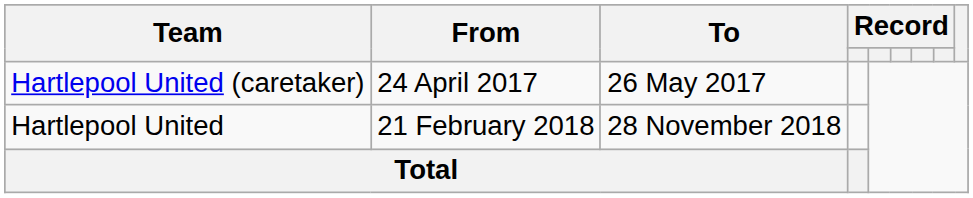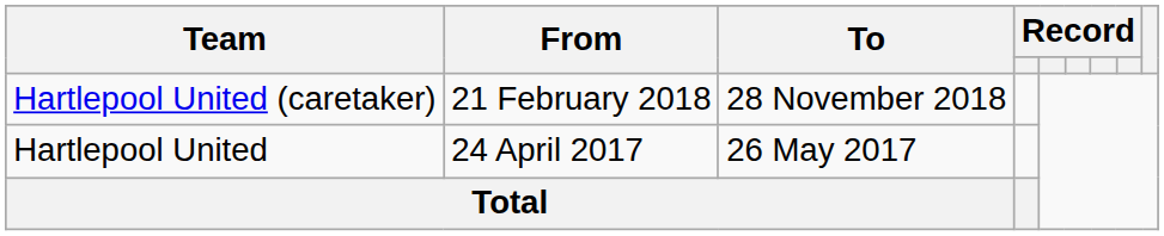Hartlepool United (caretaker) | From: 24 April 2017 -> 21 February 2018
Hartlepool United (caretaker) | To: 26 May 2017 -> 28 November 2018
Hartlepool United | From: 21 February 2018 -> 24 April 2017
Hartlepool United | To: 28 November 2018 -> 26 May 2017
